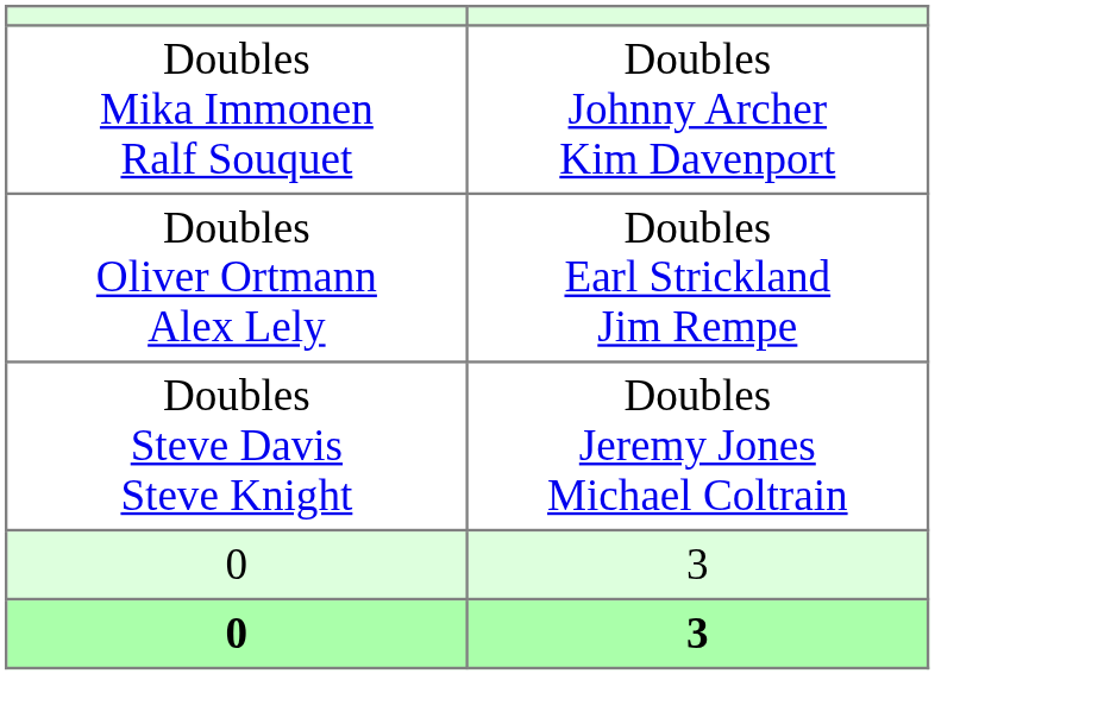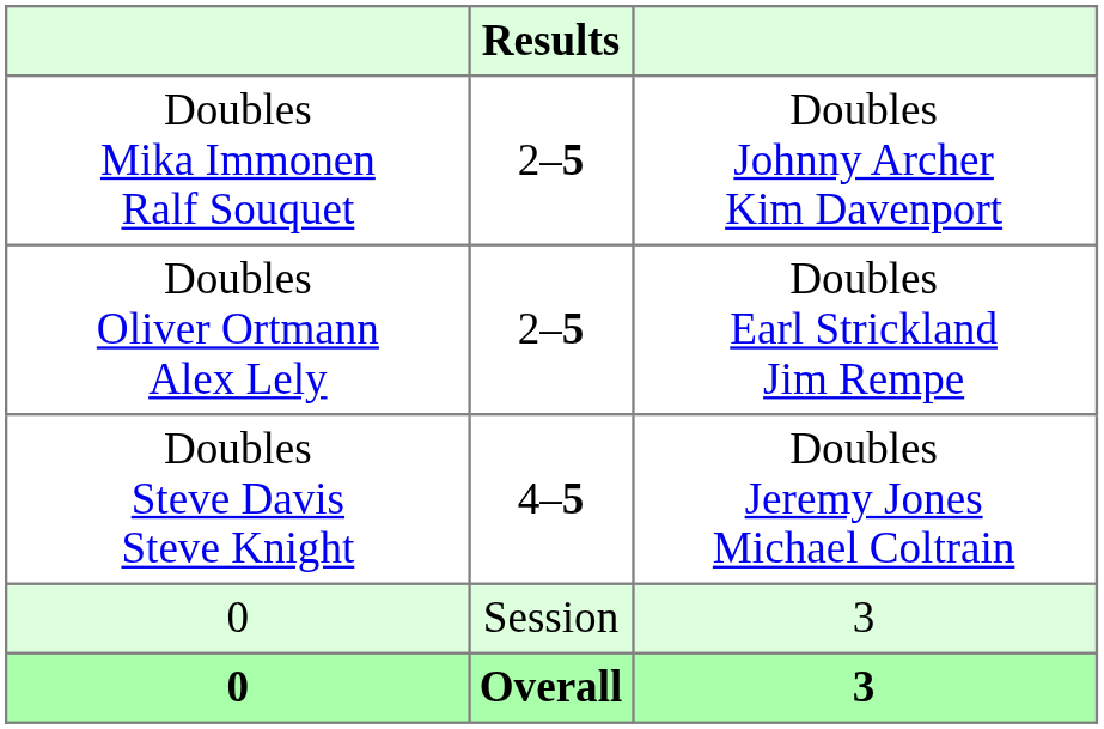+ column: Results | 2–5 | 2–5 | 4–5 | Session | Overall
